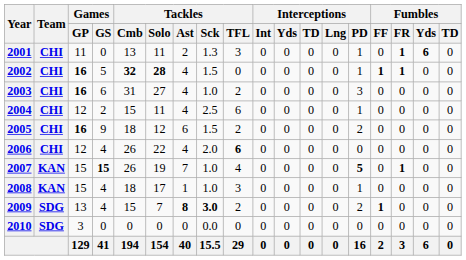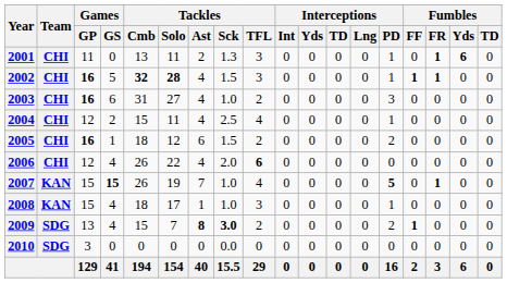2002 | Tackles / TFL: 0 -> 3
2004 | Tackles / TFL: 6 -> 4
2005 | Games / GS: 9 -> 1
